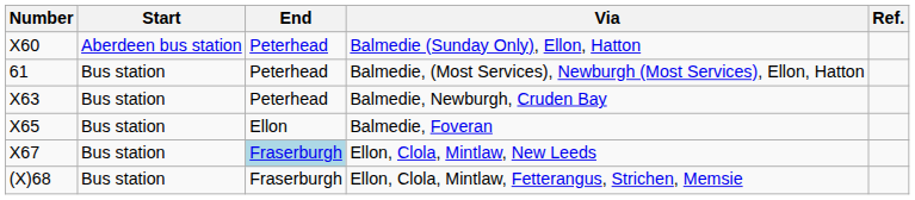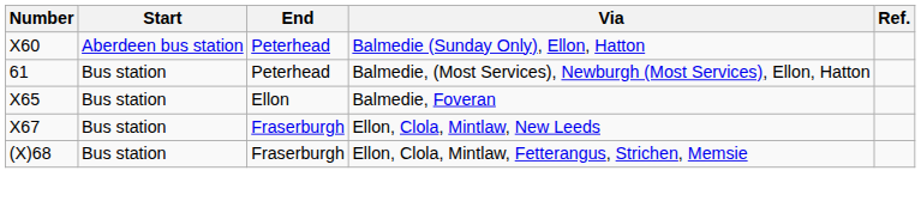- row: X63 | Bus station | Peterhead | Balmedie, Newburgh, Cruden Bay
Ellon, Clola, Mintlaw, New Leeds | End: lightblue background -> no background
